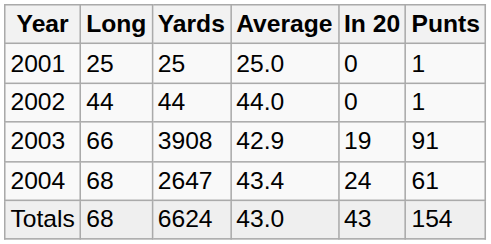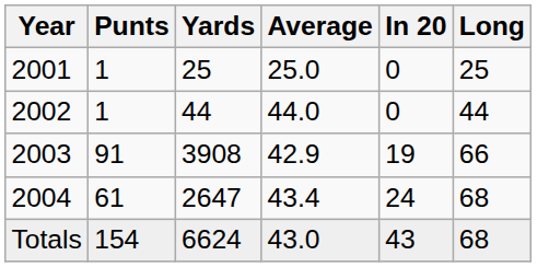columns swapped: Punts <-> Long
